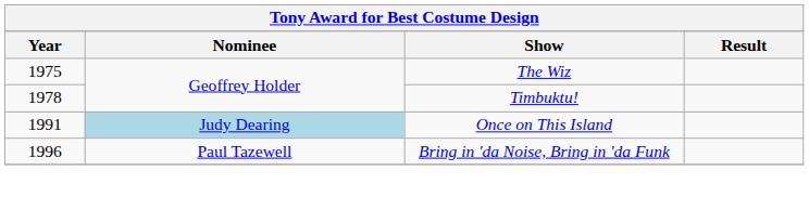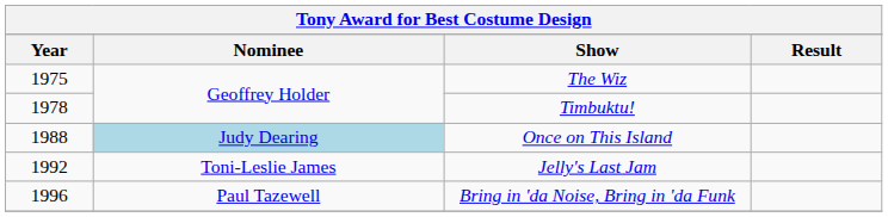Once on This Island | Year: 1991 -> 1988
+ row: 1992 | Toni-Leslie James | Jelly's Last Jam
